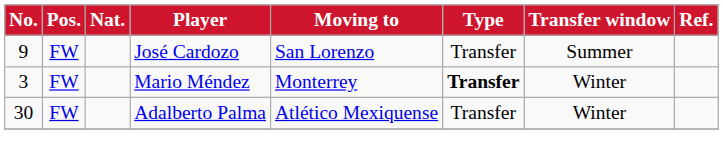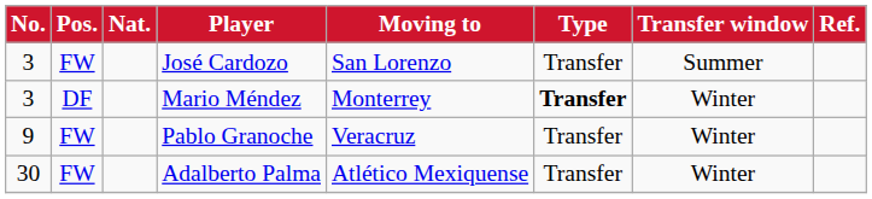José Cardozo | No.: 9 -> 3
Mario Méndez | Pos.: FW -> DF
+ row: 9 | FW | Pablo Granoche | Veracruz | Transfer | Winter
